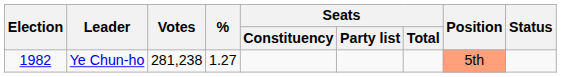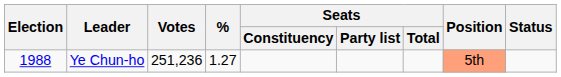Ye Chun-ho | Election: 1982 -> 1988
Ye Chun-ho | Votes: 281,238 -> 251,236
